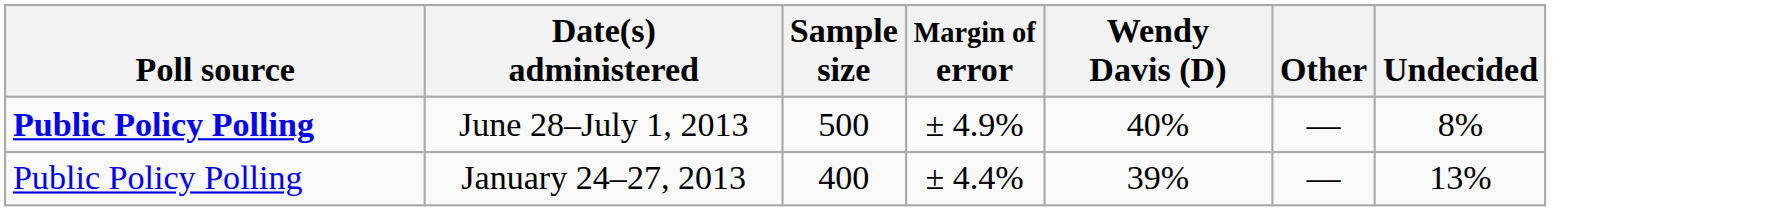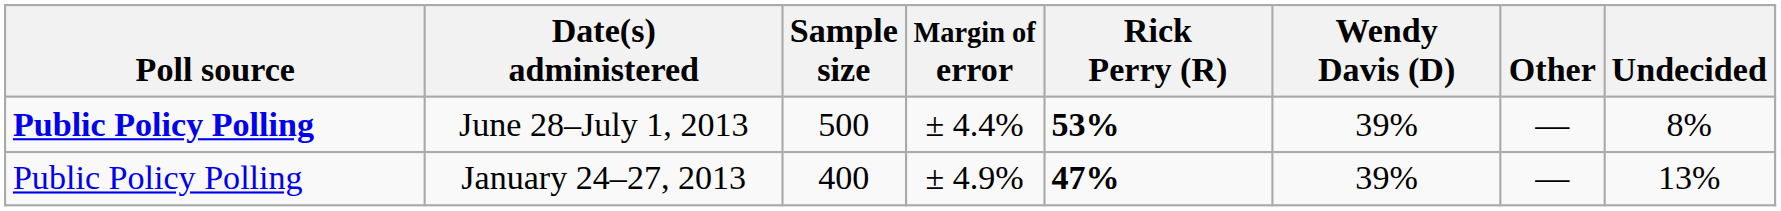+ column: Rick Perry (R) | 53% | 47%
June 28–July 1, 2013 | Margin of error: ± 4.9% -> ± 4.4%
June 28–July 1, 2013 | Wendy Davis (D): 40% -> 39%
January 24–27, 2013 | Margin of error: ± 4.4% -> ± 4.9%
